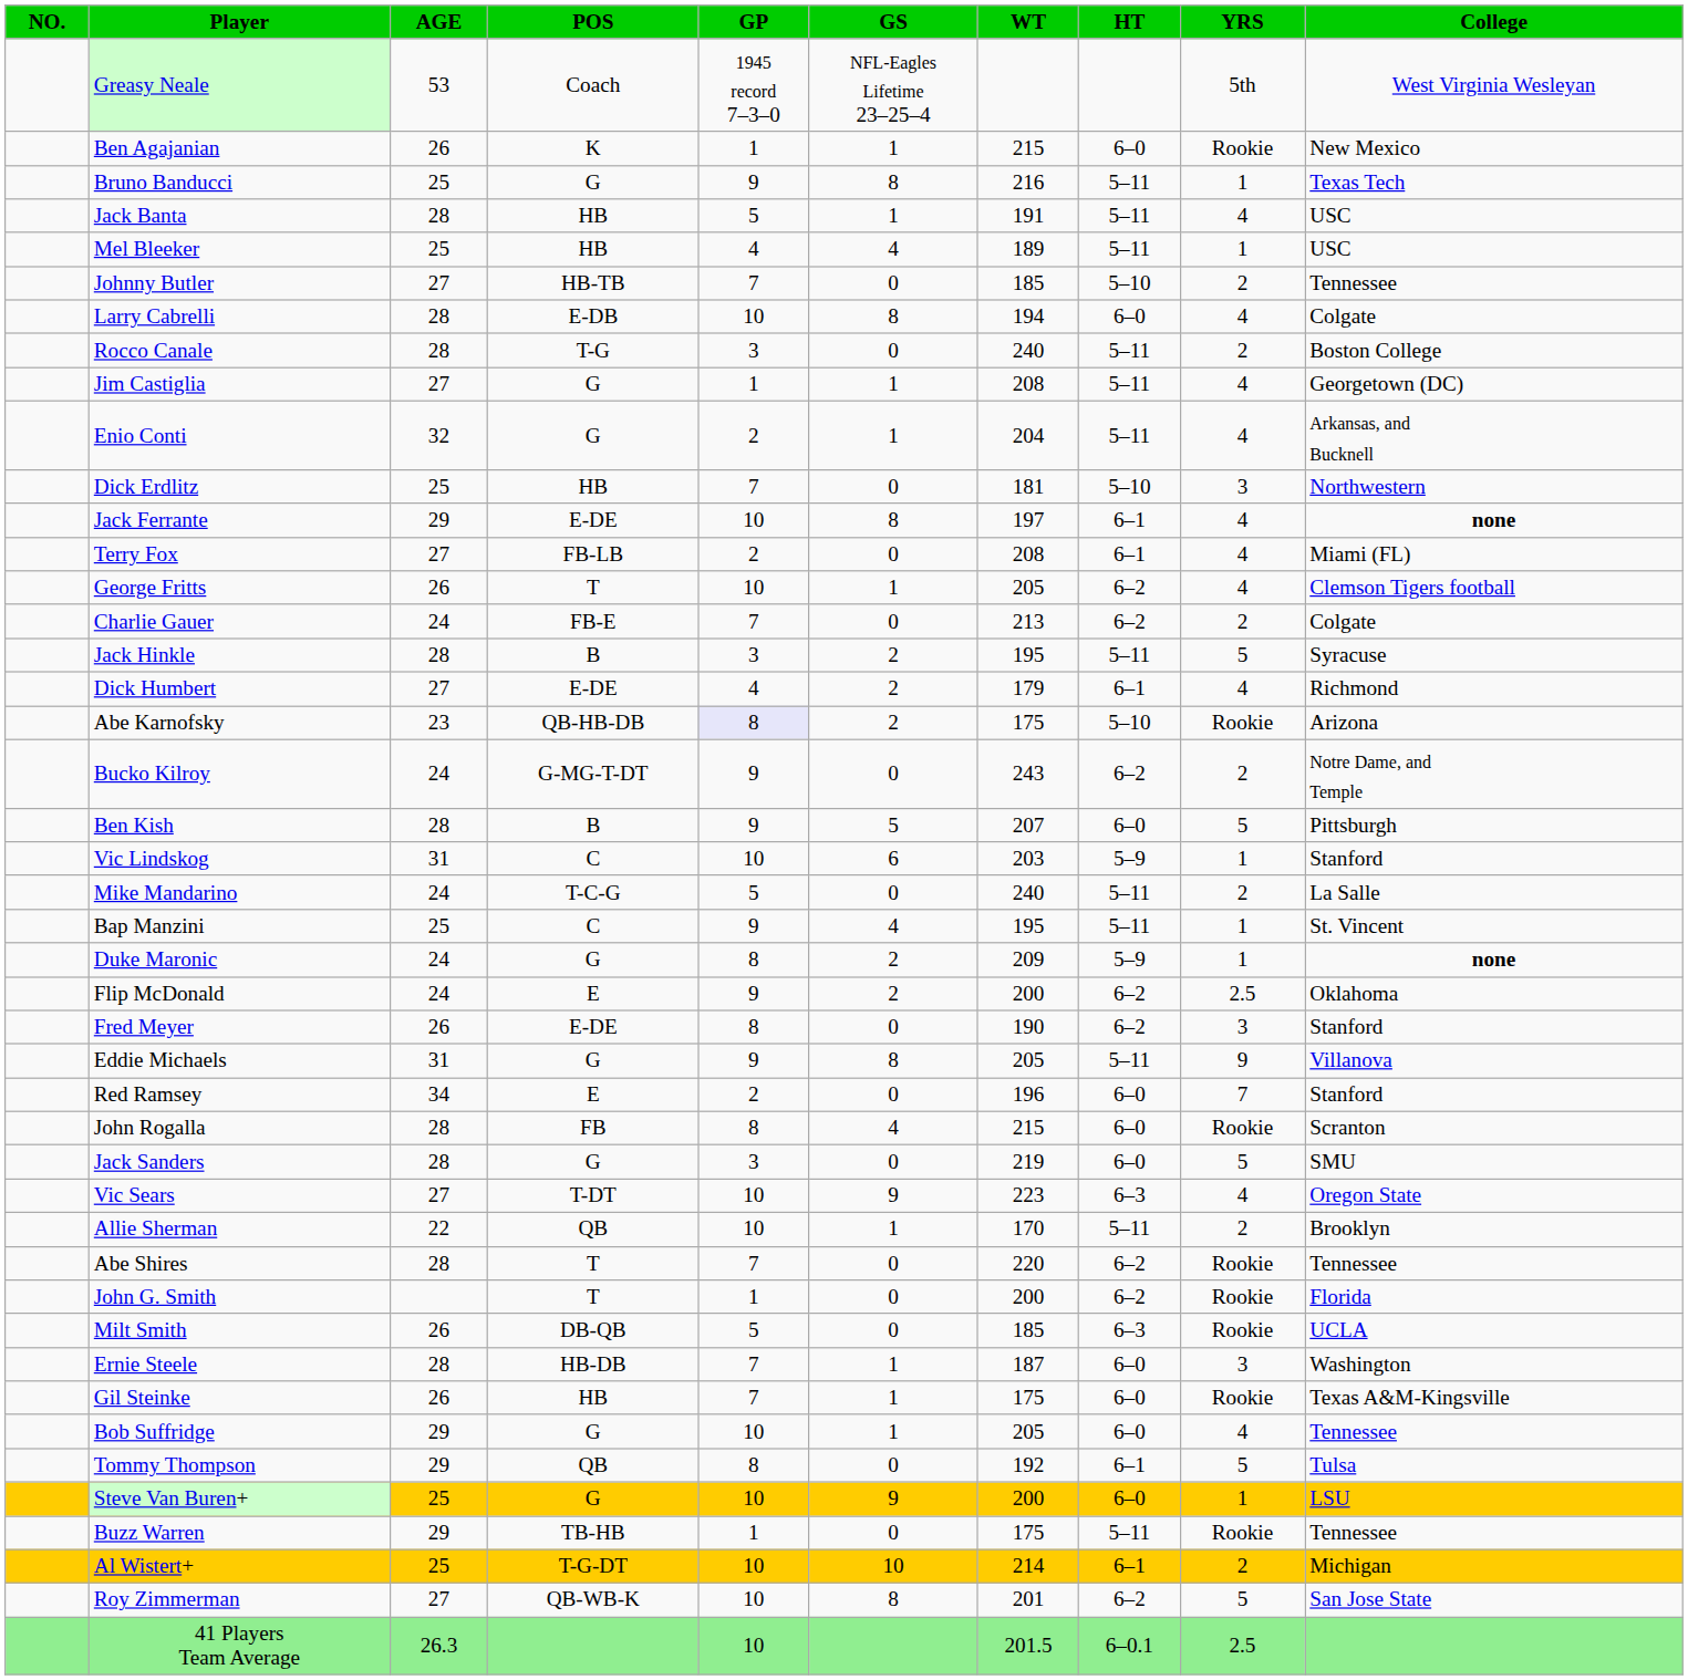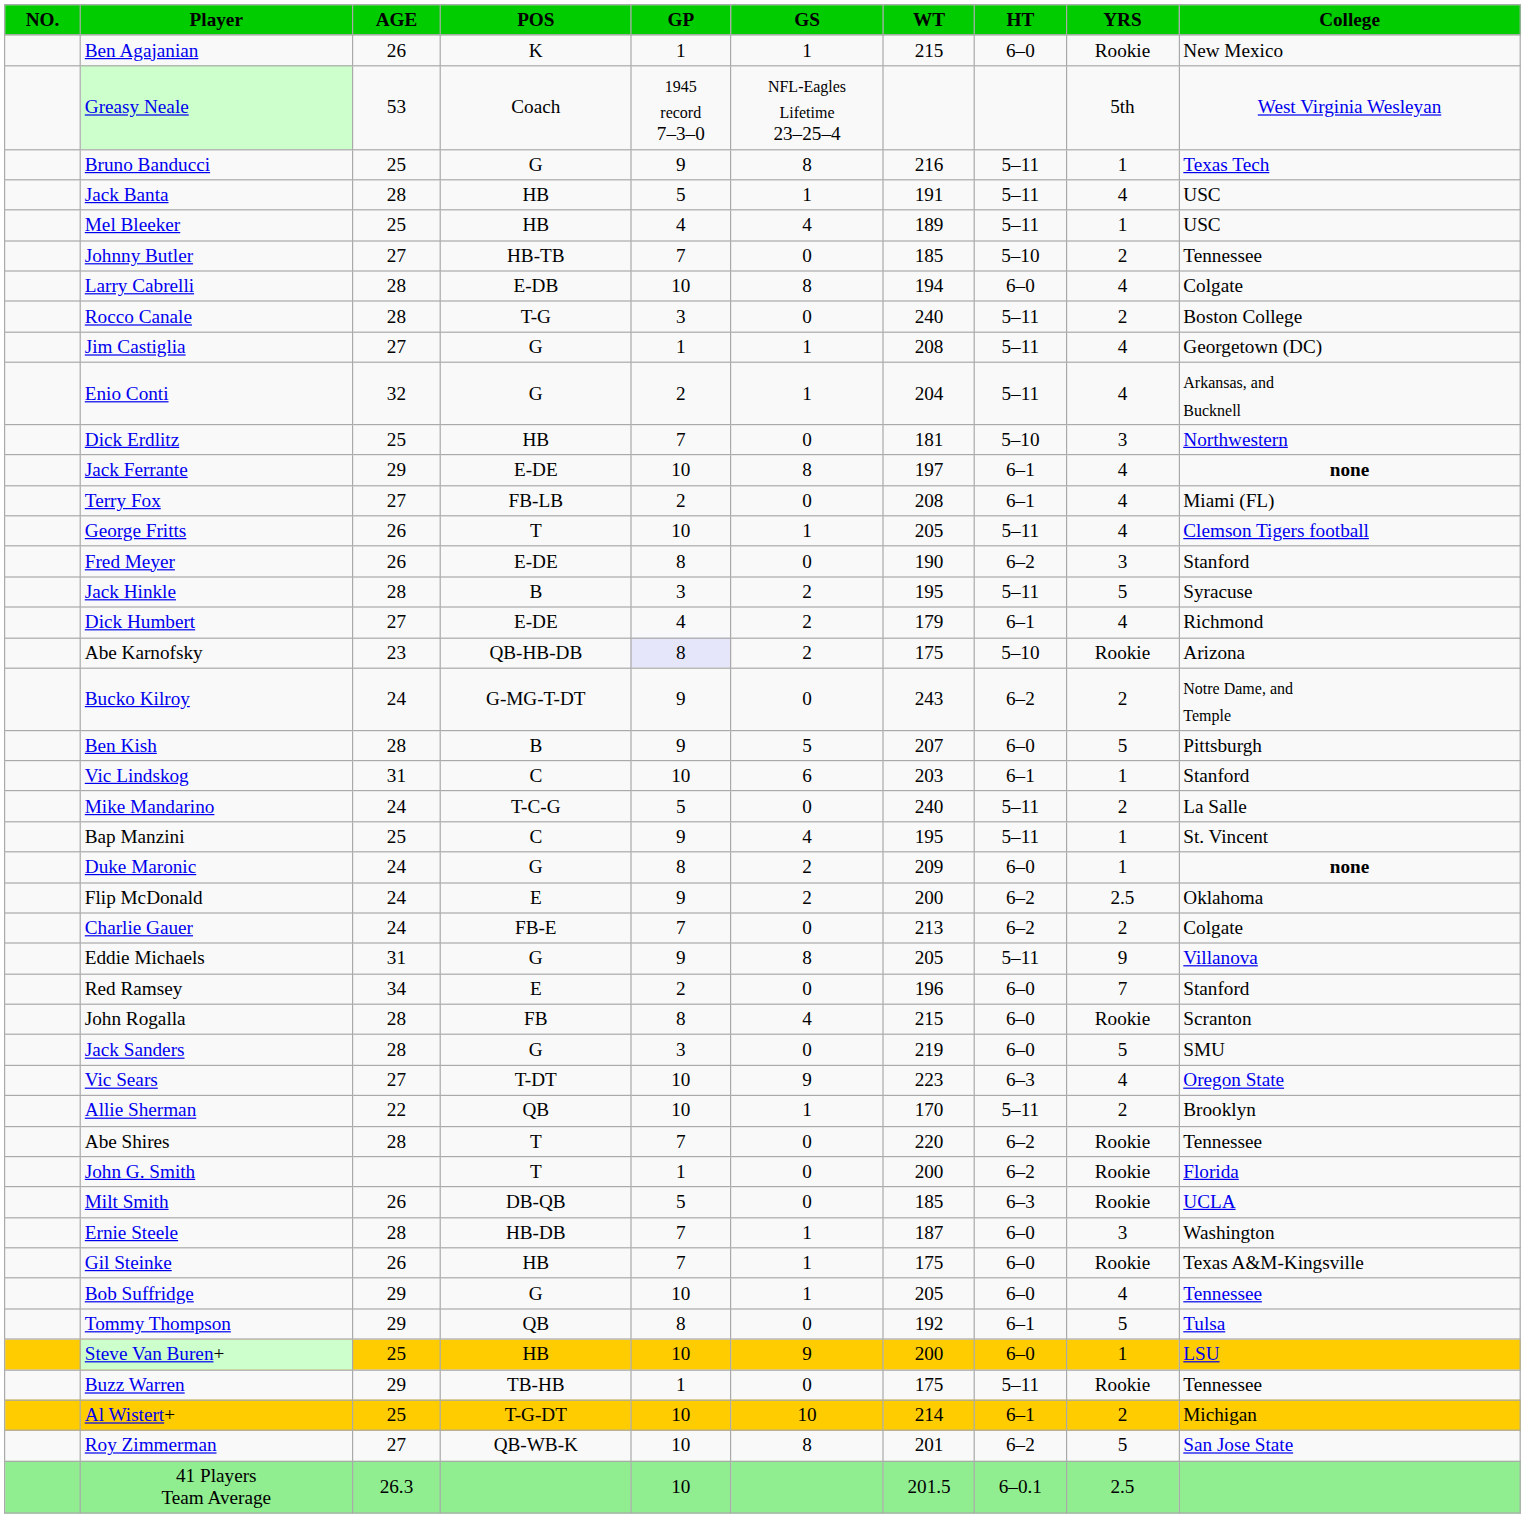rows swapped: Greasy Neale <-> Ben Agajanian
George Fritts | HT: 6–2 -> 5–11
rows swapped: Charlie Gauer <-> Fred Meyer
Vic Lindskog | HT: 5–9 -> 6–1
Duke Maronic | HT: 5–9 -> 6–0
Steve Van Buren+ | POS: G -> HB
